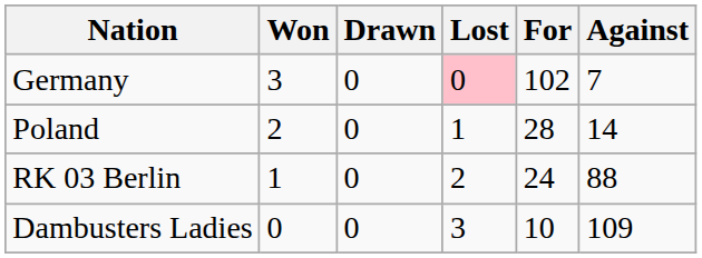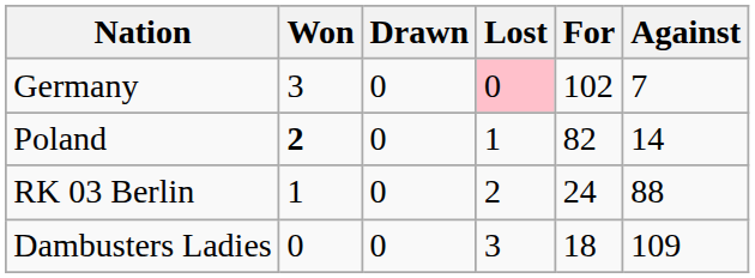Poland | Won: normal -> bold
Poland | For: 28 -> 82
Dambusters Ladies | For: 10 -> 18
